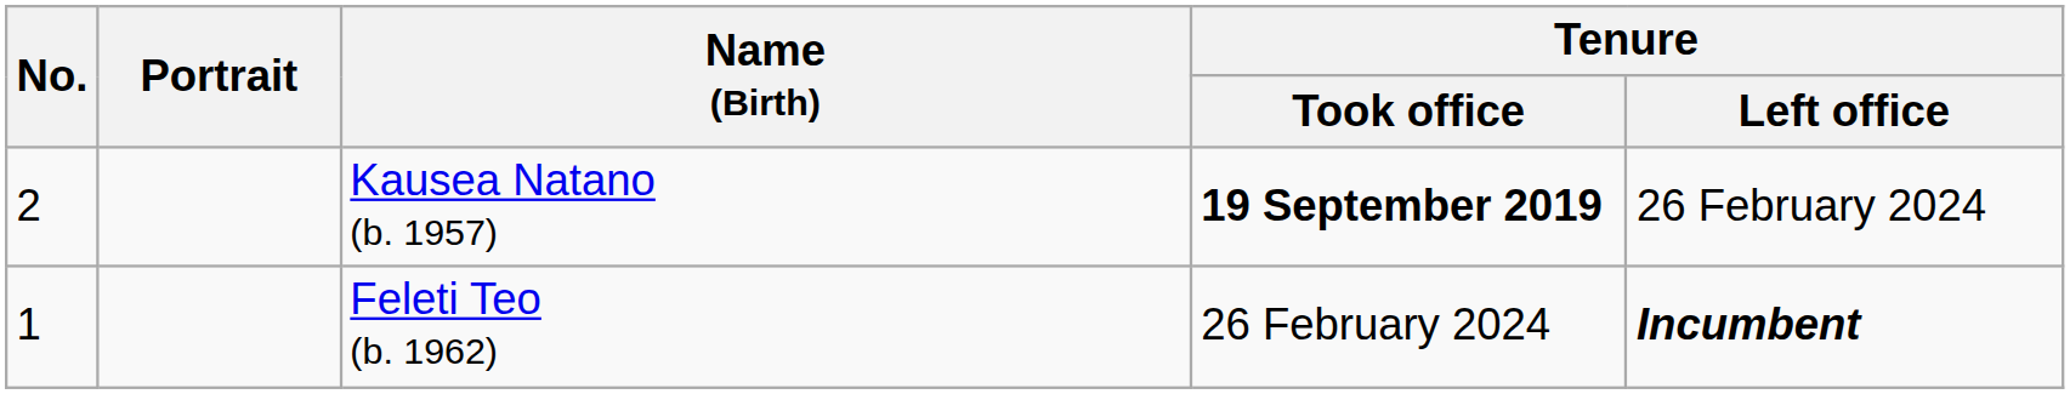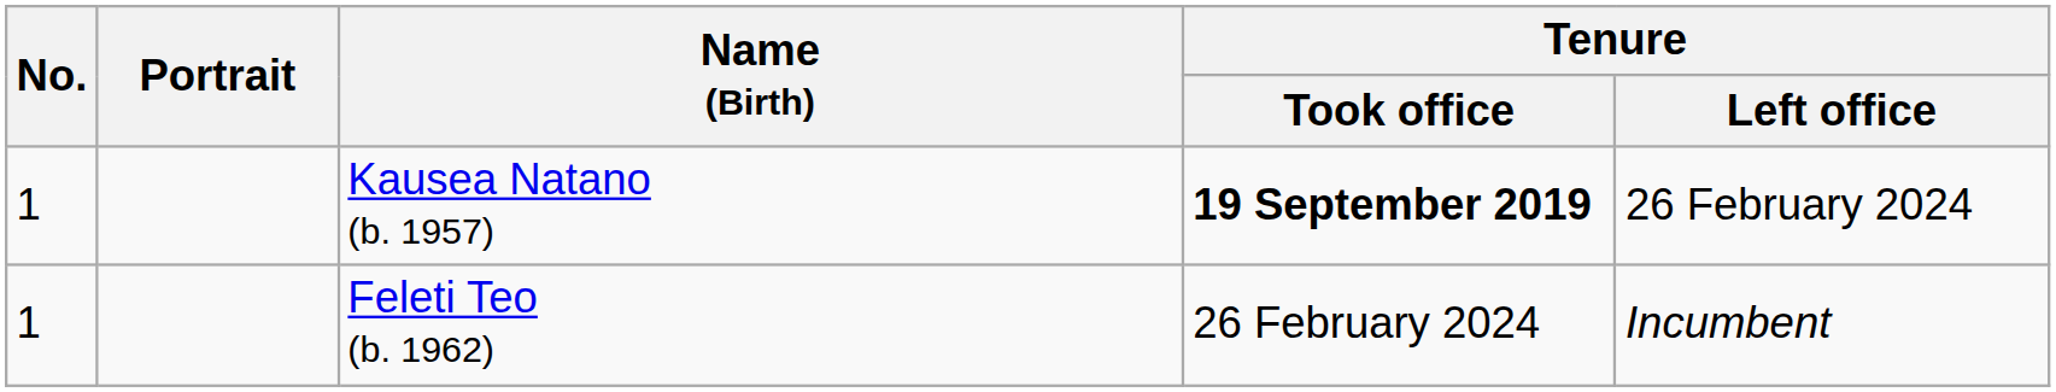Kausea Natano (b. 1957) | No.: 2 -> 1
Feleti Teo (b. 1962) | Tenure / Left office: bold -> normal
